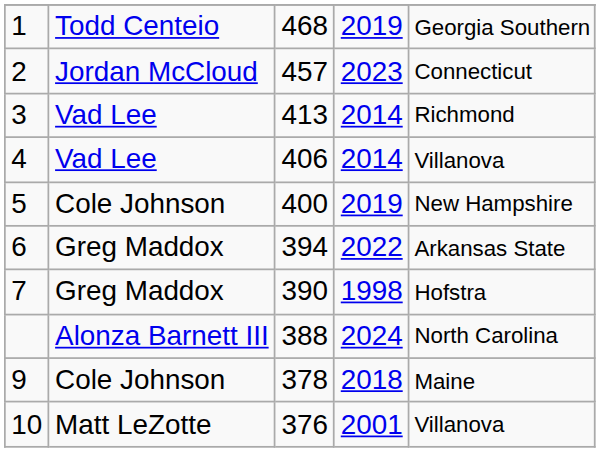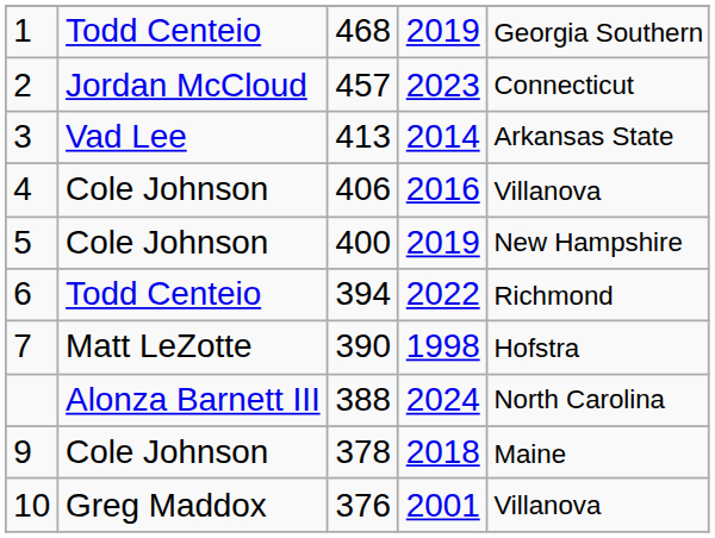3 | column 5: Richmond -> Arkansas State
4 | column 2: Vad Lee -> Cole Johnson
4 | column 4: 2014 -> 2016
6 | column 2: Greg Maddox -> Todd Centeio
6 | column 5: Arkansas State -> Richmond
7 | column 2: Greg Maddox -> Matt LeZotte
10 | column 2: Matt LeZotte -> Greg Maddox
